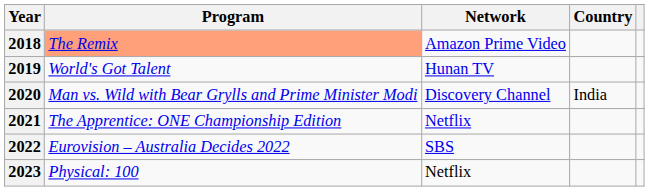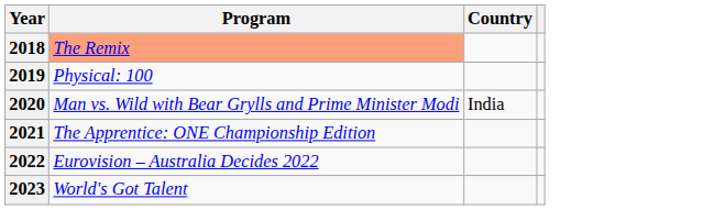- column: Network | Amazon Prime Video | Hunan TV | Discovery Channel | Netflix | SBS | Netflix
2019 | Program: World's Got Talent -> Physical: 100
2023 | Program: Physical: 100 -> World's Got Talent
